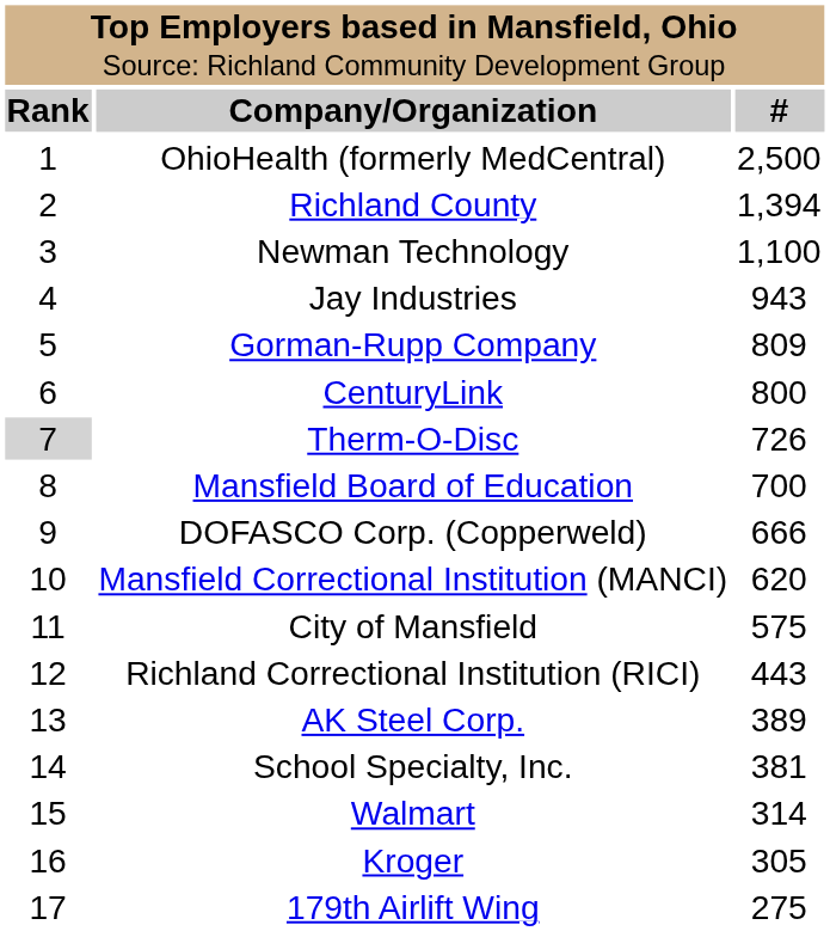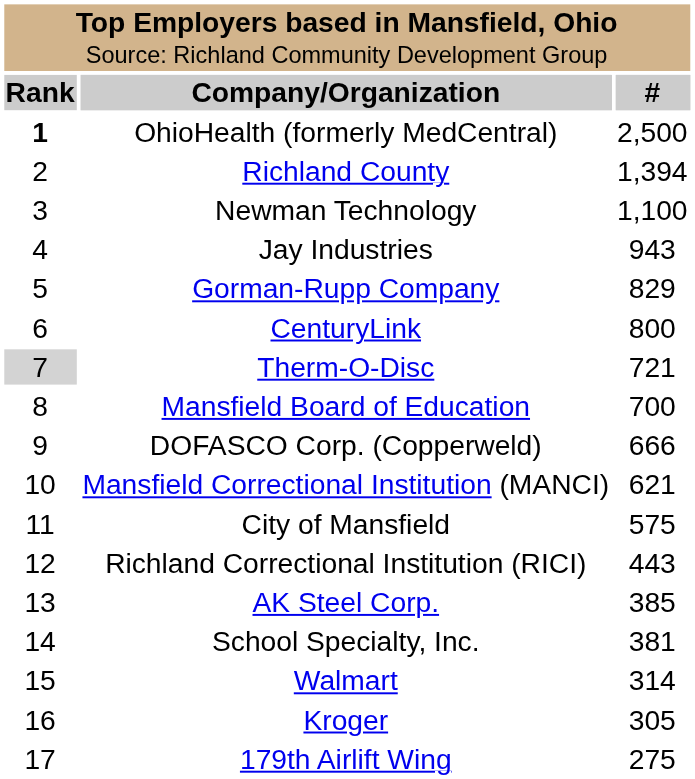OhioHealth (formerly MedCentral) | column 1: normal -> bold
Gorman-Rupp Company | column 3: 809 -> 829
Therm-O-Disc | column 3: 726 -> 721
Mansfield Correctional Institution (MANCI) | column 3: 620 -> 621
AK Steel Corp. | column 3: 389 -> 385
